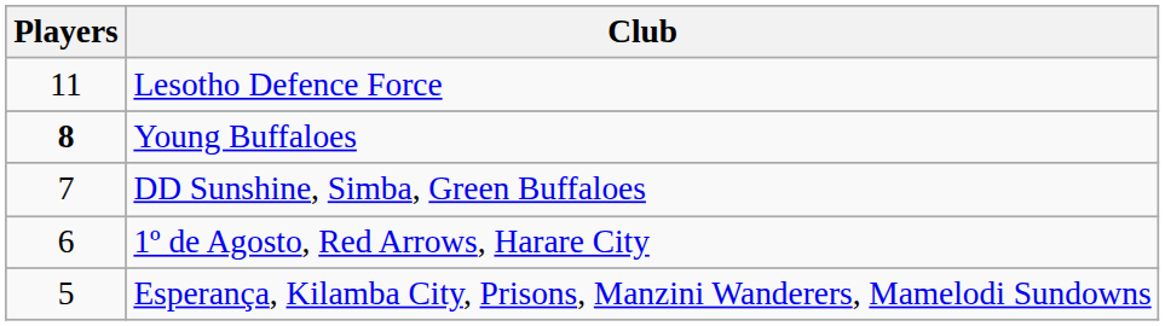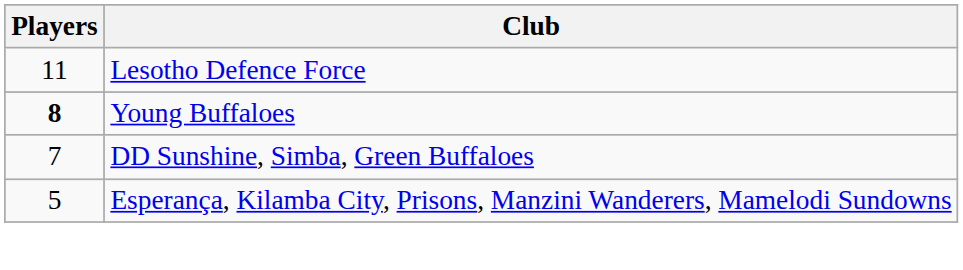- row: 6 | 1º de Agosto, Red Arrows, Harare City
